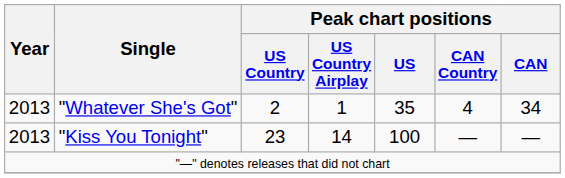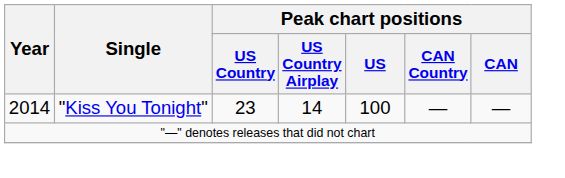- row: 2013 | "Whatever She's Got" | 2 | 1 | 35 | 4 | 34
"Kiss You Tonight" | Year: 2013 -> 2014
